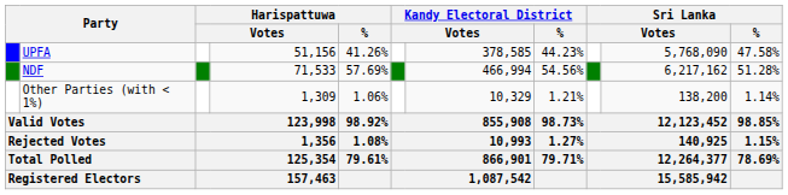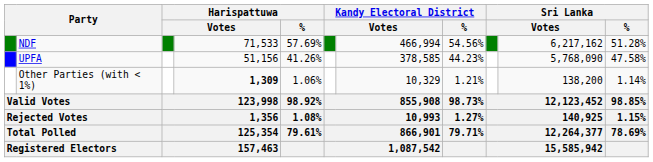rows swapped: NDF <-> UPFA
Other Parties (with < 1%) | column 4: normal -> bold
